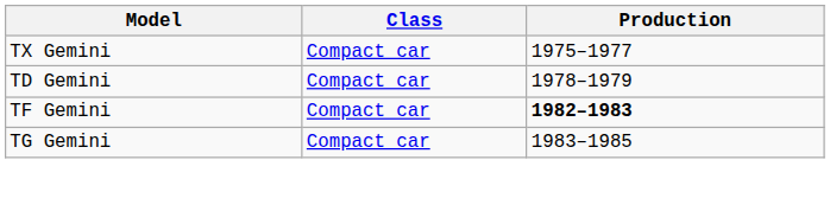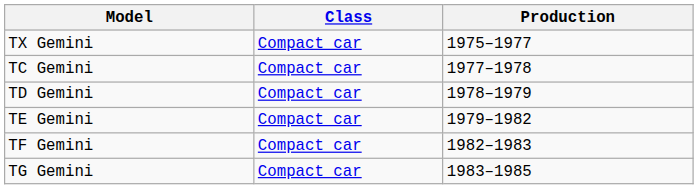+ row: TC Gemini | Compact car | 1977–1978
+ row: TE Gemini | Compact car | 1979–1982
TF Gemini | Production: bold -> normal
